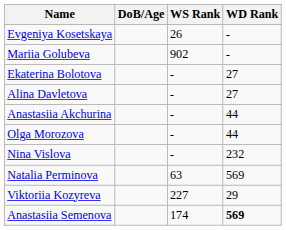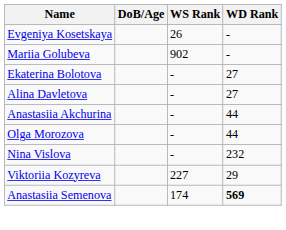- row: Natalia Perminova | 63 | 569
